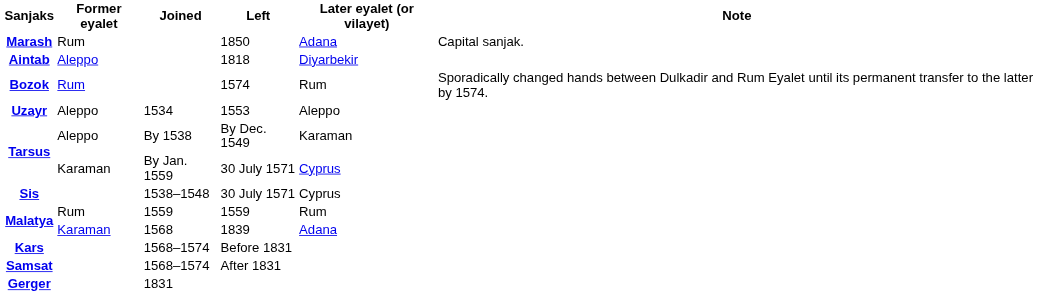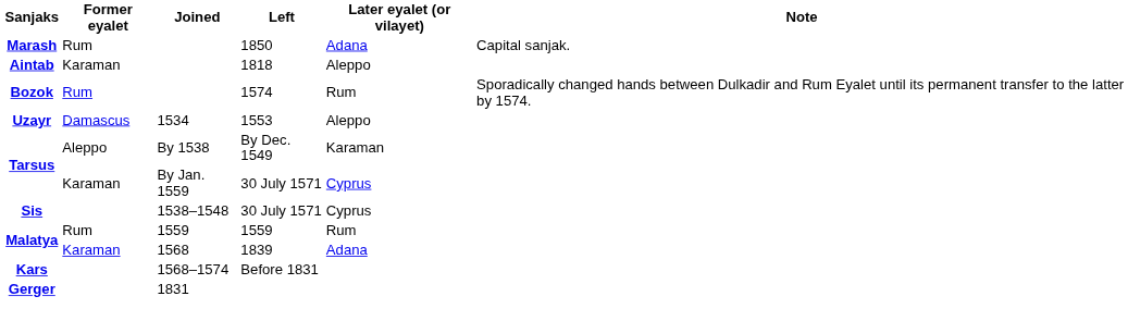1818 | Former eyalet: Aleppo -> Karaman
1818 | Later eyalet (or vilayet): Diyarbekir -> Aleppo
1553 | Former eyalet: Aleppo -> Damascus
- row: Samsat | 1568–1574 | After 1831
